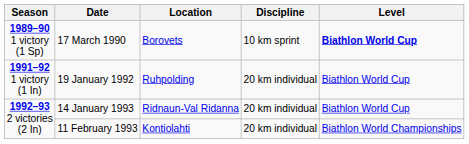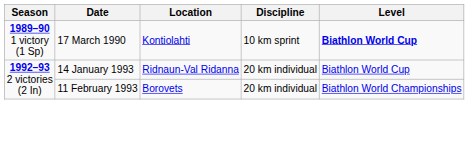17 March 1990 | Location: Borovets -> Kontiolahti
- row: 1991–92 1 victory (1 In) | 19 January 1992 | Ruhpolding | 20 km individual | Biathlon World Cup
11 February 1993 | Location: Kontiolahti -> Borovets
